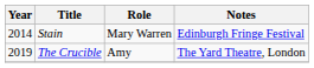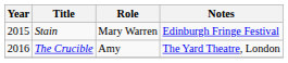Stain | Year: 2014 -> 2015
The Crucible | Year: 2019 -> 2016
